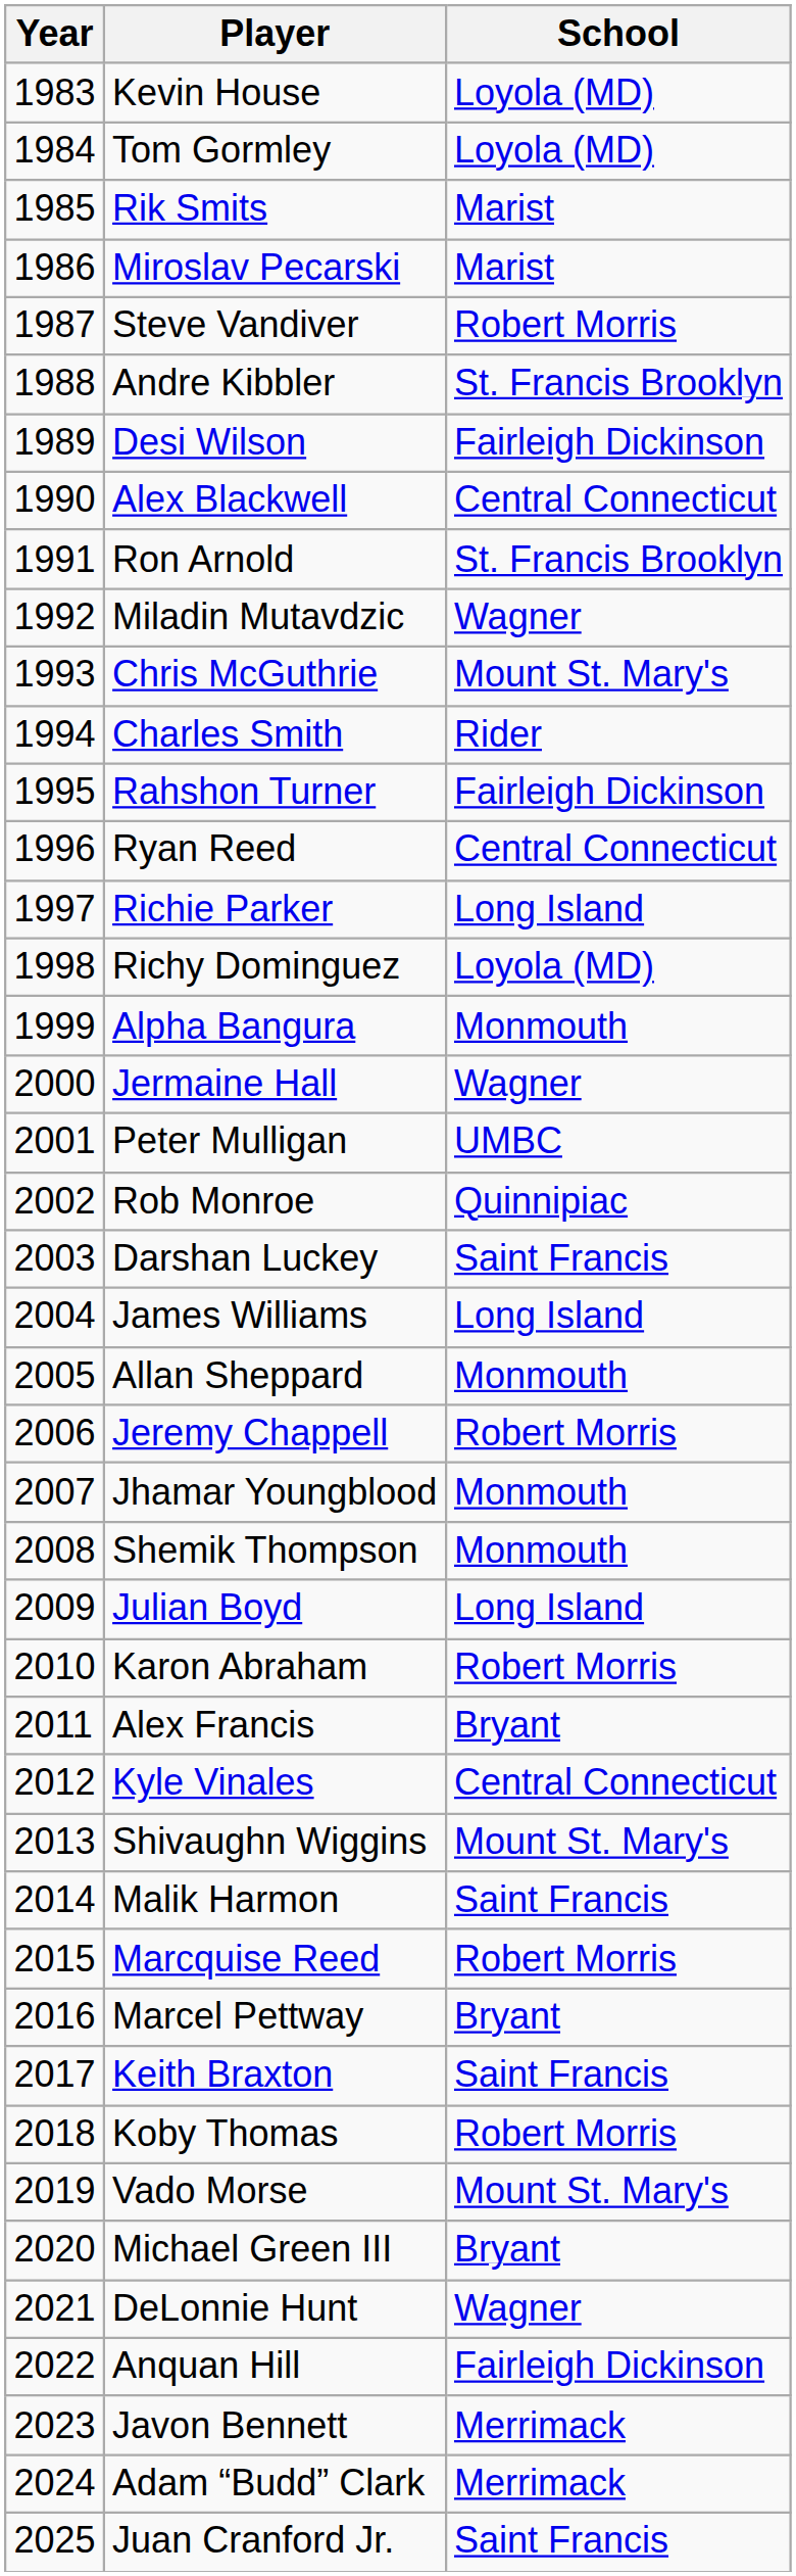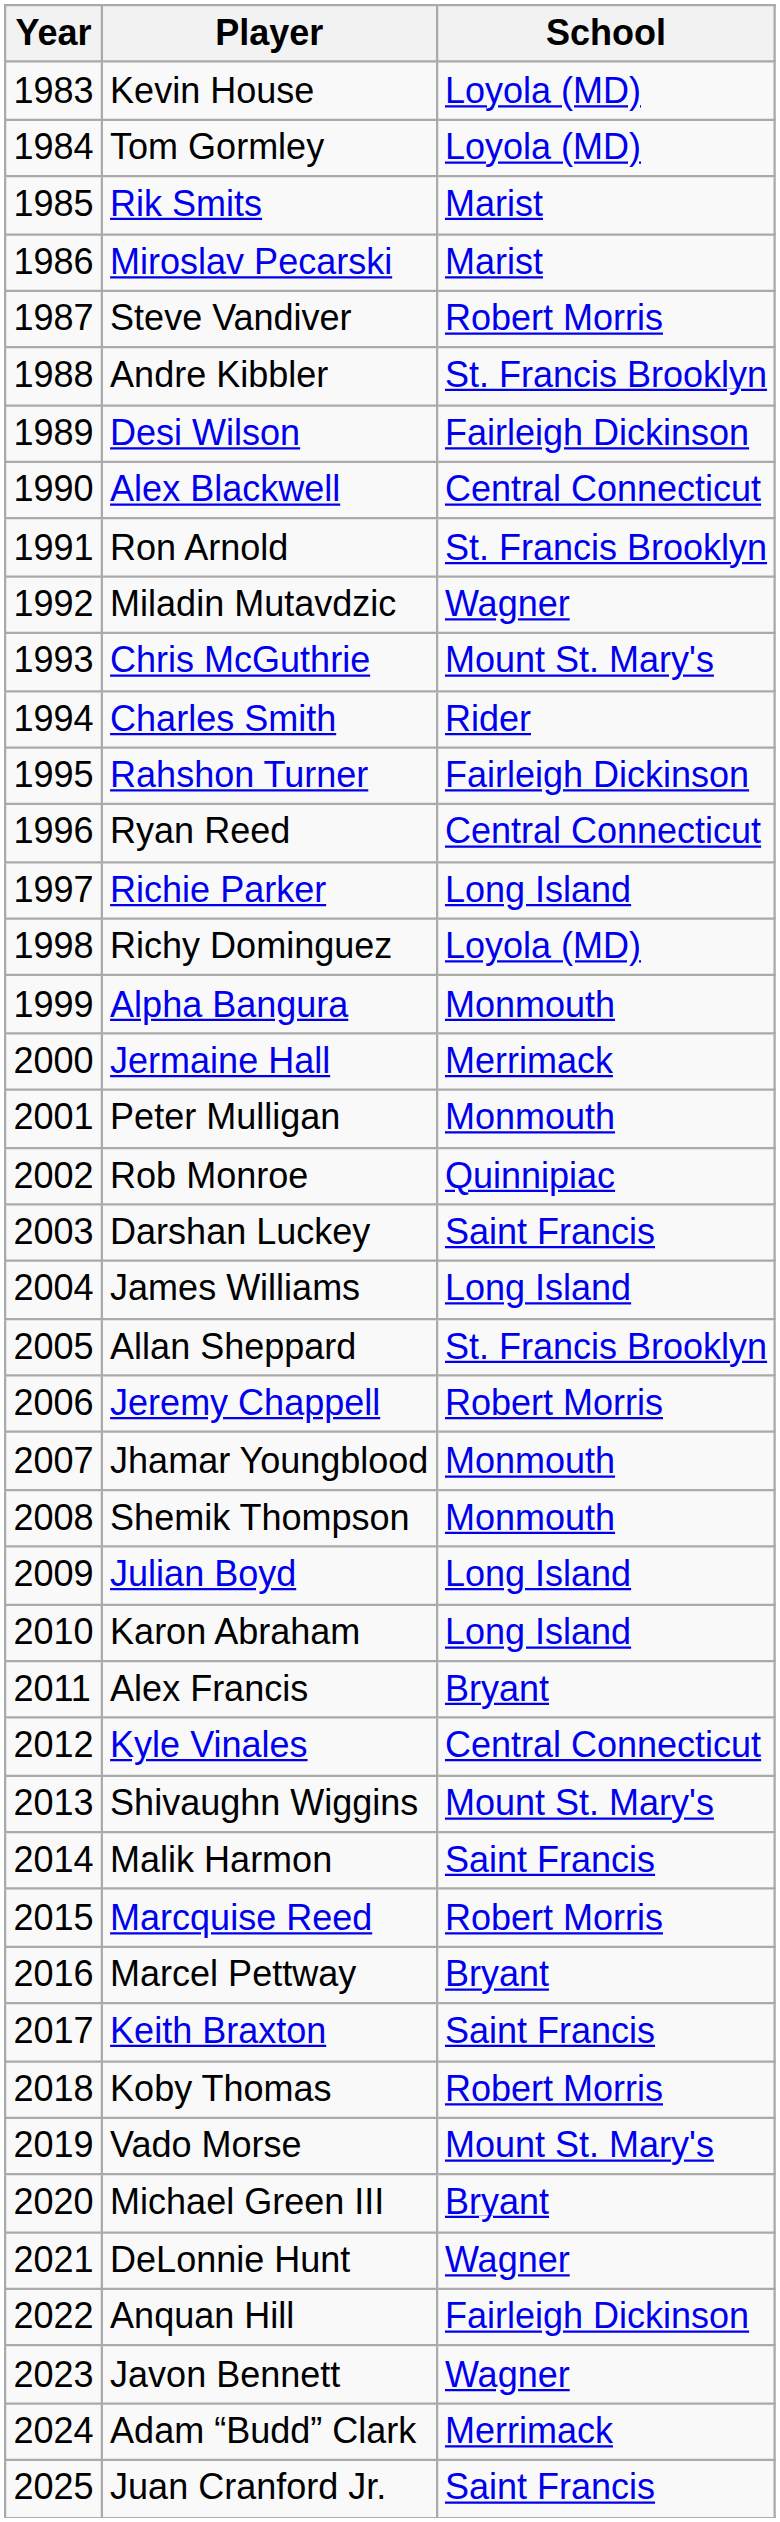Jermaine Hall | School: Wagner -> Merrimack
Peter Mulligan | School: UMBC -> Monmouth
Allan Sheppard | School: Monmouth -> St. Francis Brooklyn
Karon Abraham | School: Robert Morris -> Long Island
Javon Bennett | School: Merrimack -> Wagner
